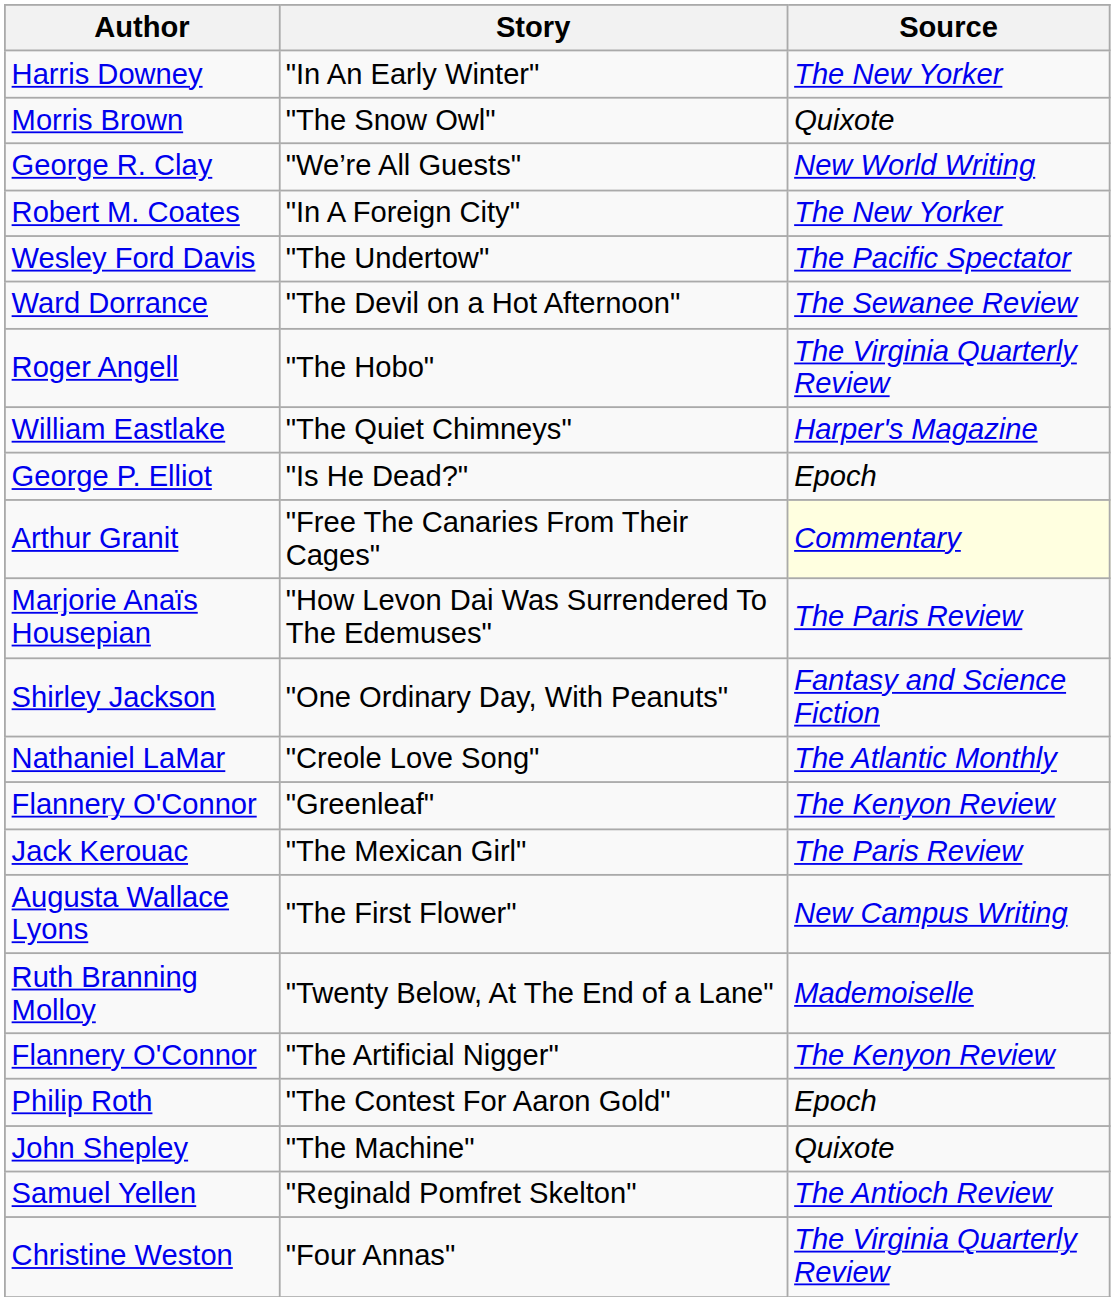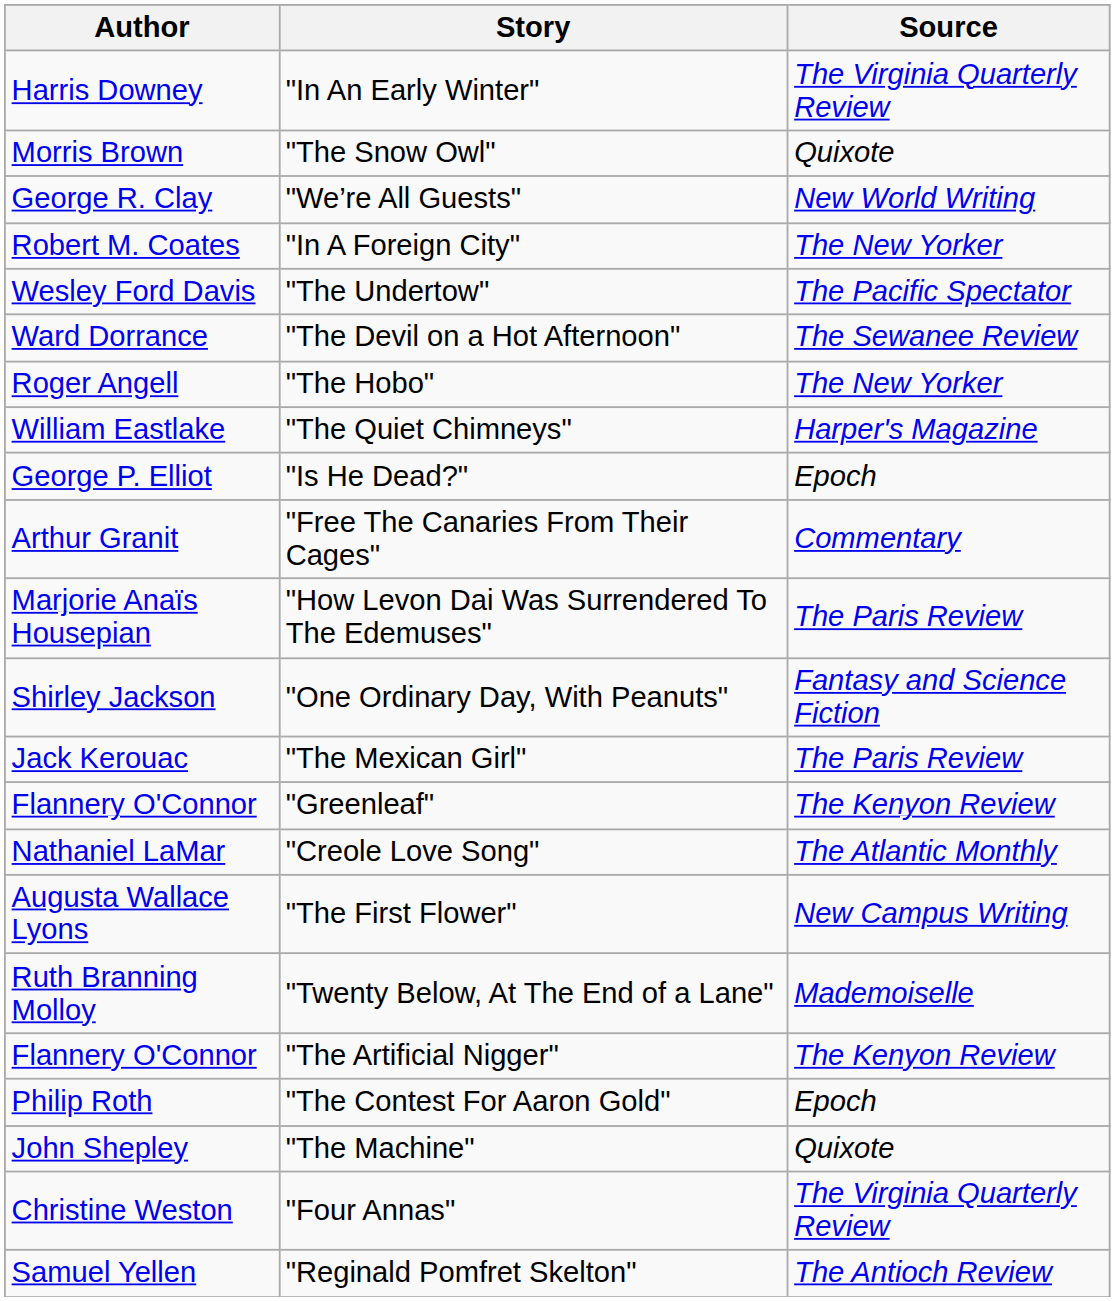"In An Early Winter" | Source: The New Yorker -> The Virginia Quarterly Review
"The Hobo" | Source: The Virginia Quarterly Review -> The New Yorker
"Free The Canaries From Their Cages" | Source: lightyellow background -> no background
rows swapped: "The Mexican Girl" <-> "Creole Love Song"
rows swapped: "Four Annas" <-> "Reginald Pomfret Skelton"
